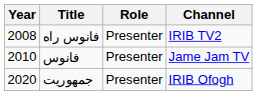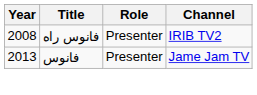فانوس | Year: 2010 -> 2013
- row: 2020 | جمهوریت | Presenter | IRIB Ofogh
